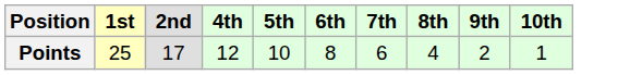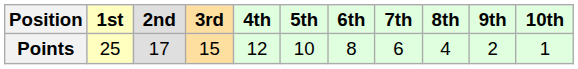+ column: 3rd | 15
